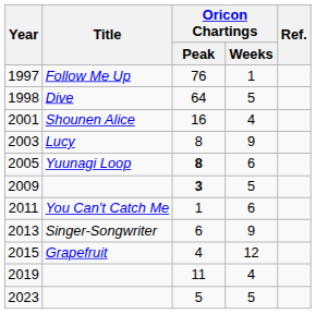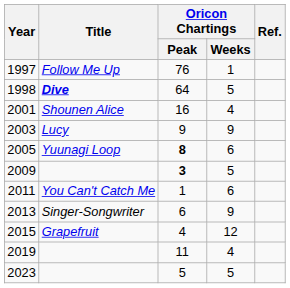1998 | Title: normal -> bold
2003 | Oricon Chartings / Peak: 8 -> 9
